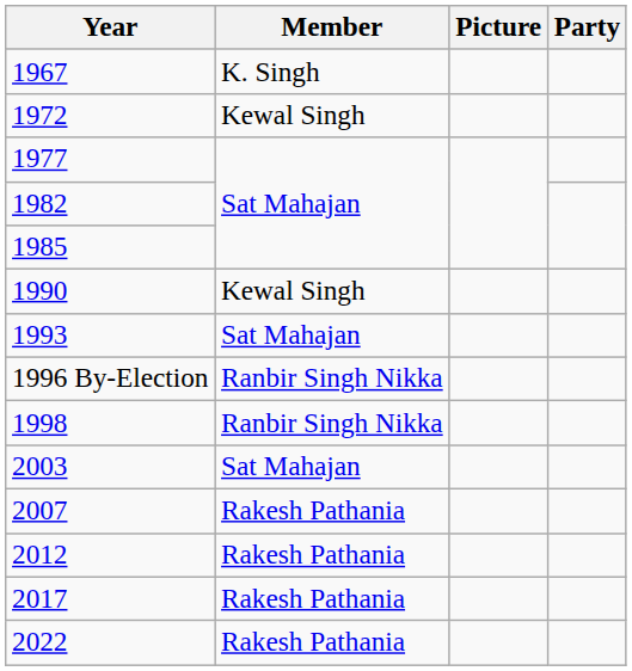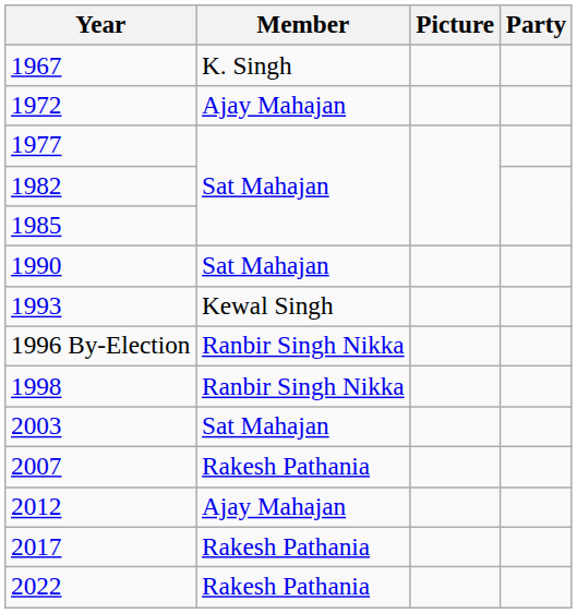1972 | Member: Kewal Singh -> Ajay Mahajan
1990 | Member: Kewal Singh -> Sat Mahajan
1993 | Member: Sat Mahajan -> Kewal Singh
2012 | Member: Rakesh Pathania -> Ajay Mahajan
